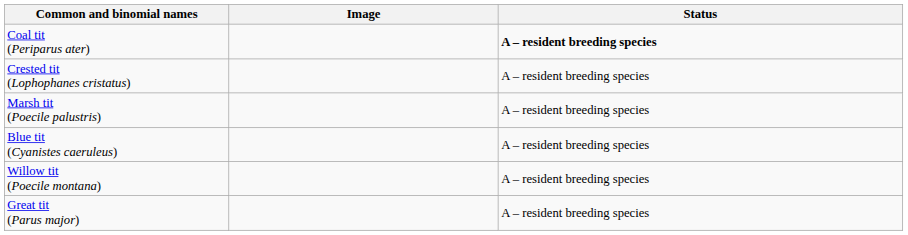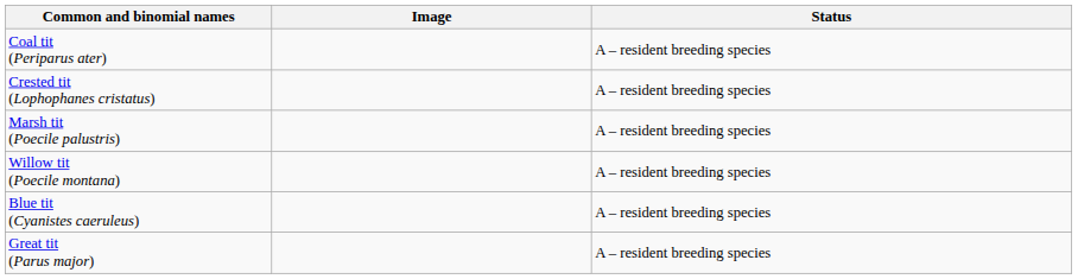Coal tit (Periparus ater) | Status: bold -> normal
rows swapped: Willow tit (Poecile montana) <-> Blue tit (Cyanistes caeruleus)
